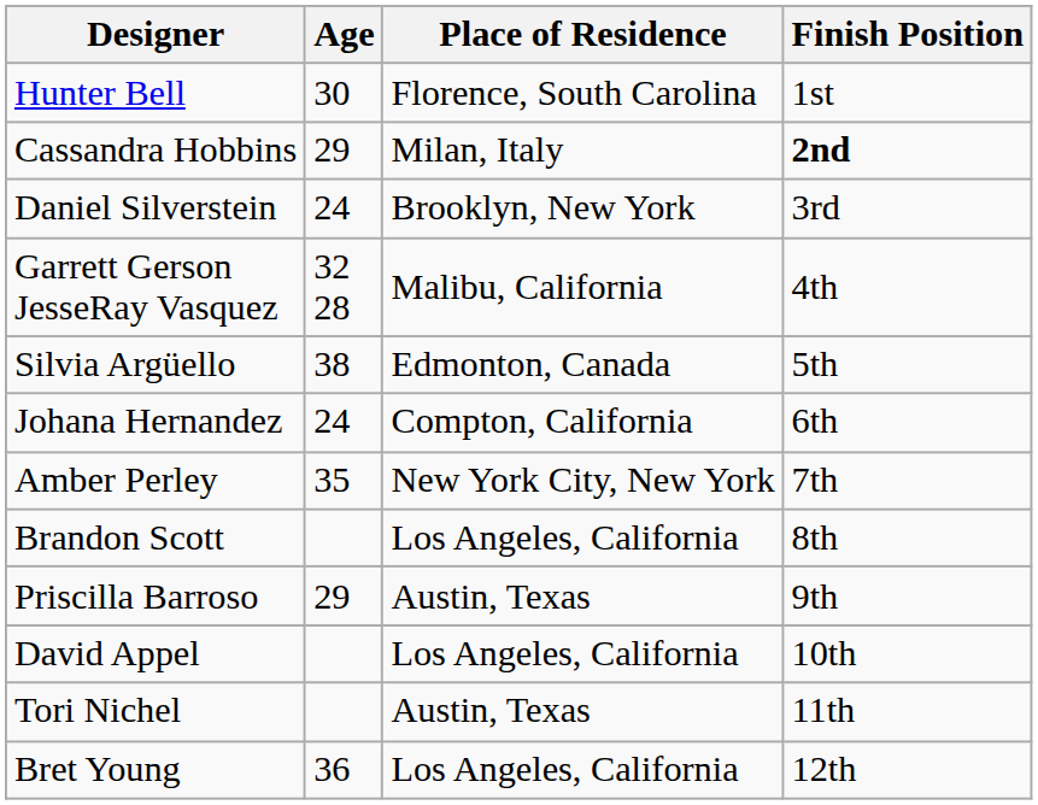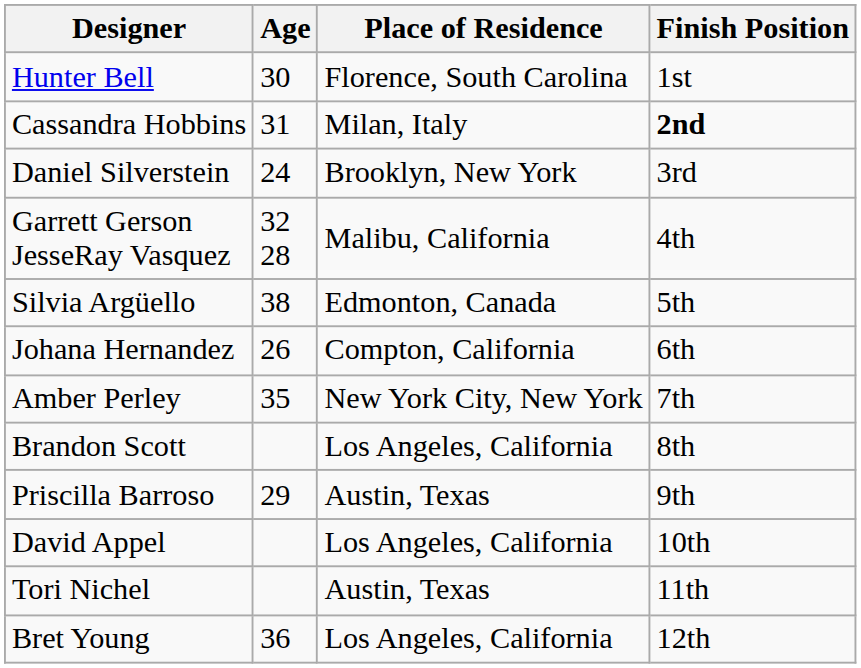Cassandra Hobbins | Age: 29 -> 31
Johana Hernandez | Age: 24 -> 26
